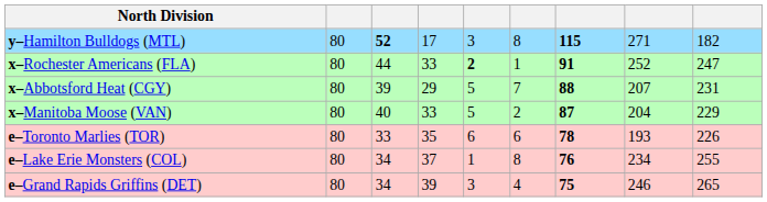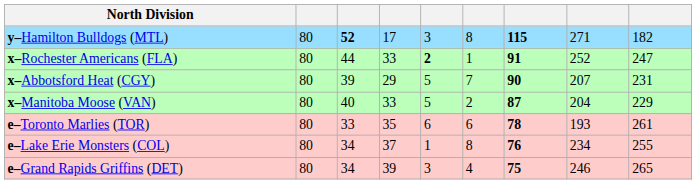x–Abbotsford Heat (CGY) | column 7: 88 -> 90
e–Toronto Marlies (TOR) | column 9: 226 -> 261
